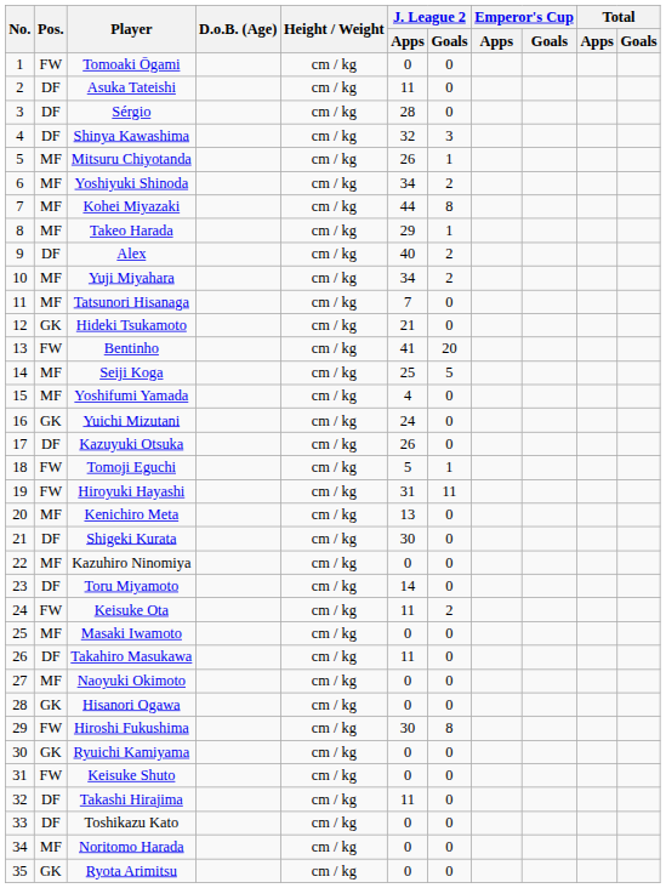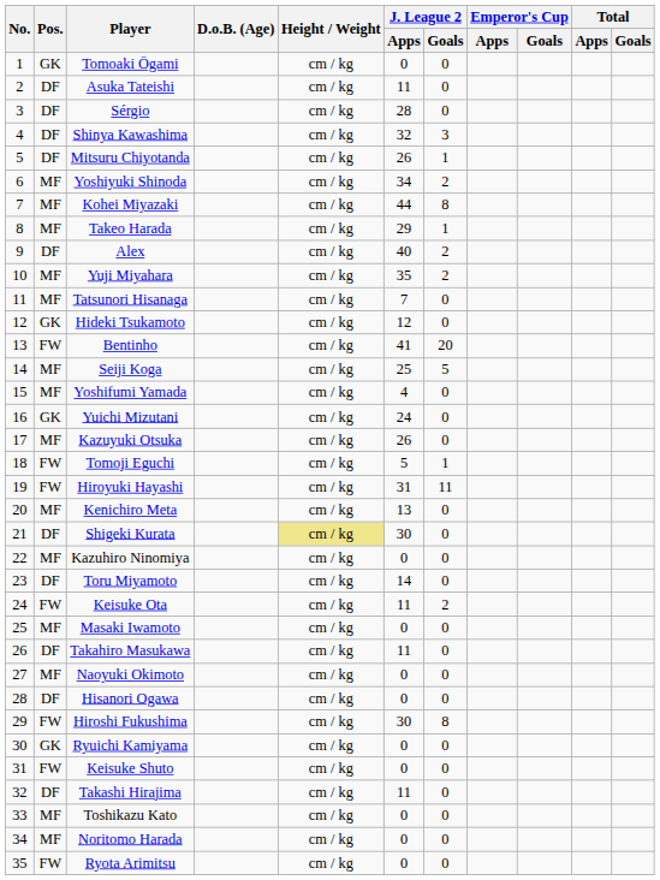Tomoaki Ōgami | Pos.: FW -> GK
Mitsuru Chiyotanda | Pos.: MF -> DF
Yuji Miyahara | J. League 2 / Apps: 34 -> 35
Hideki Tsukamoto | J. League 2 / Apps: 21 -> 12
Kazuyuki Otsuka | Pos.: DF -> MF
Shigeki Kurata | Height / Weight: no background -> khaki background
Hisanori Ogawa | Pos.: GK -> DF
Toshikazu Kato | Pos.: DF -> MF
Ryota Arimitsu | Pos.: GK -> FW
